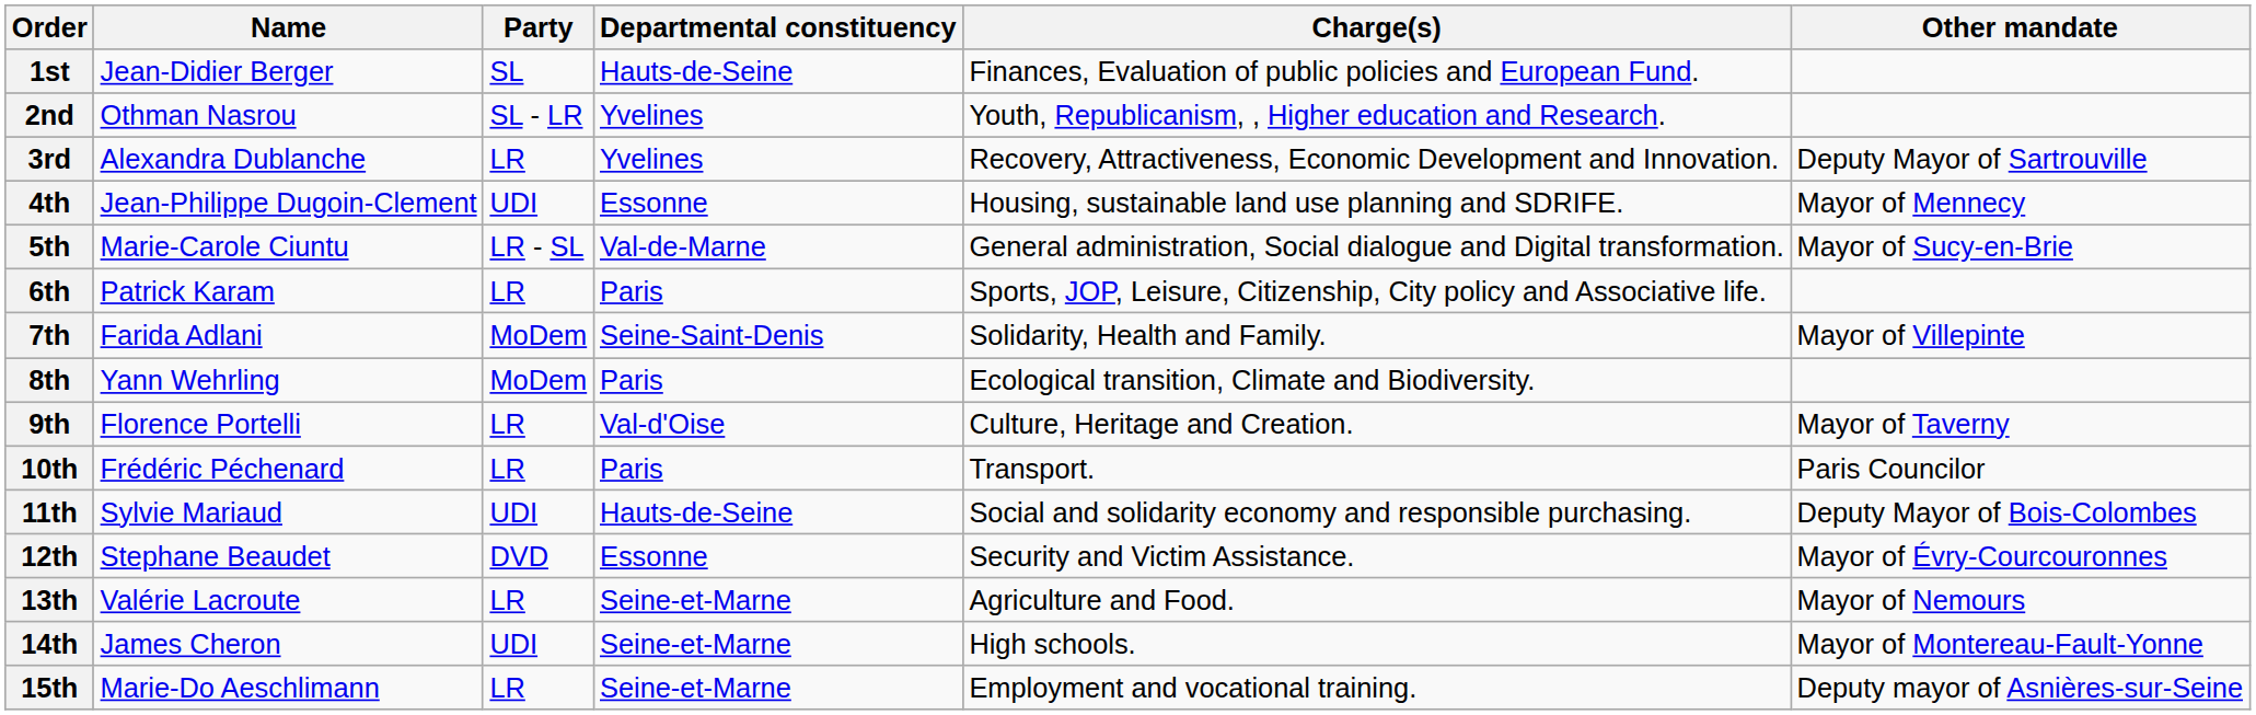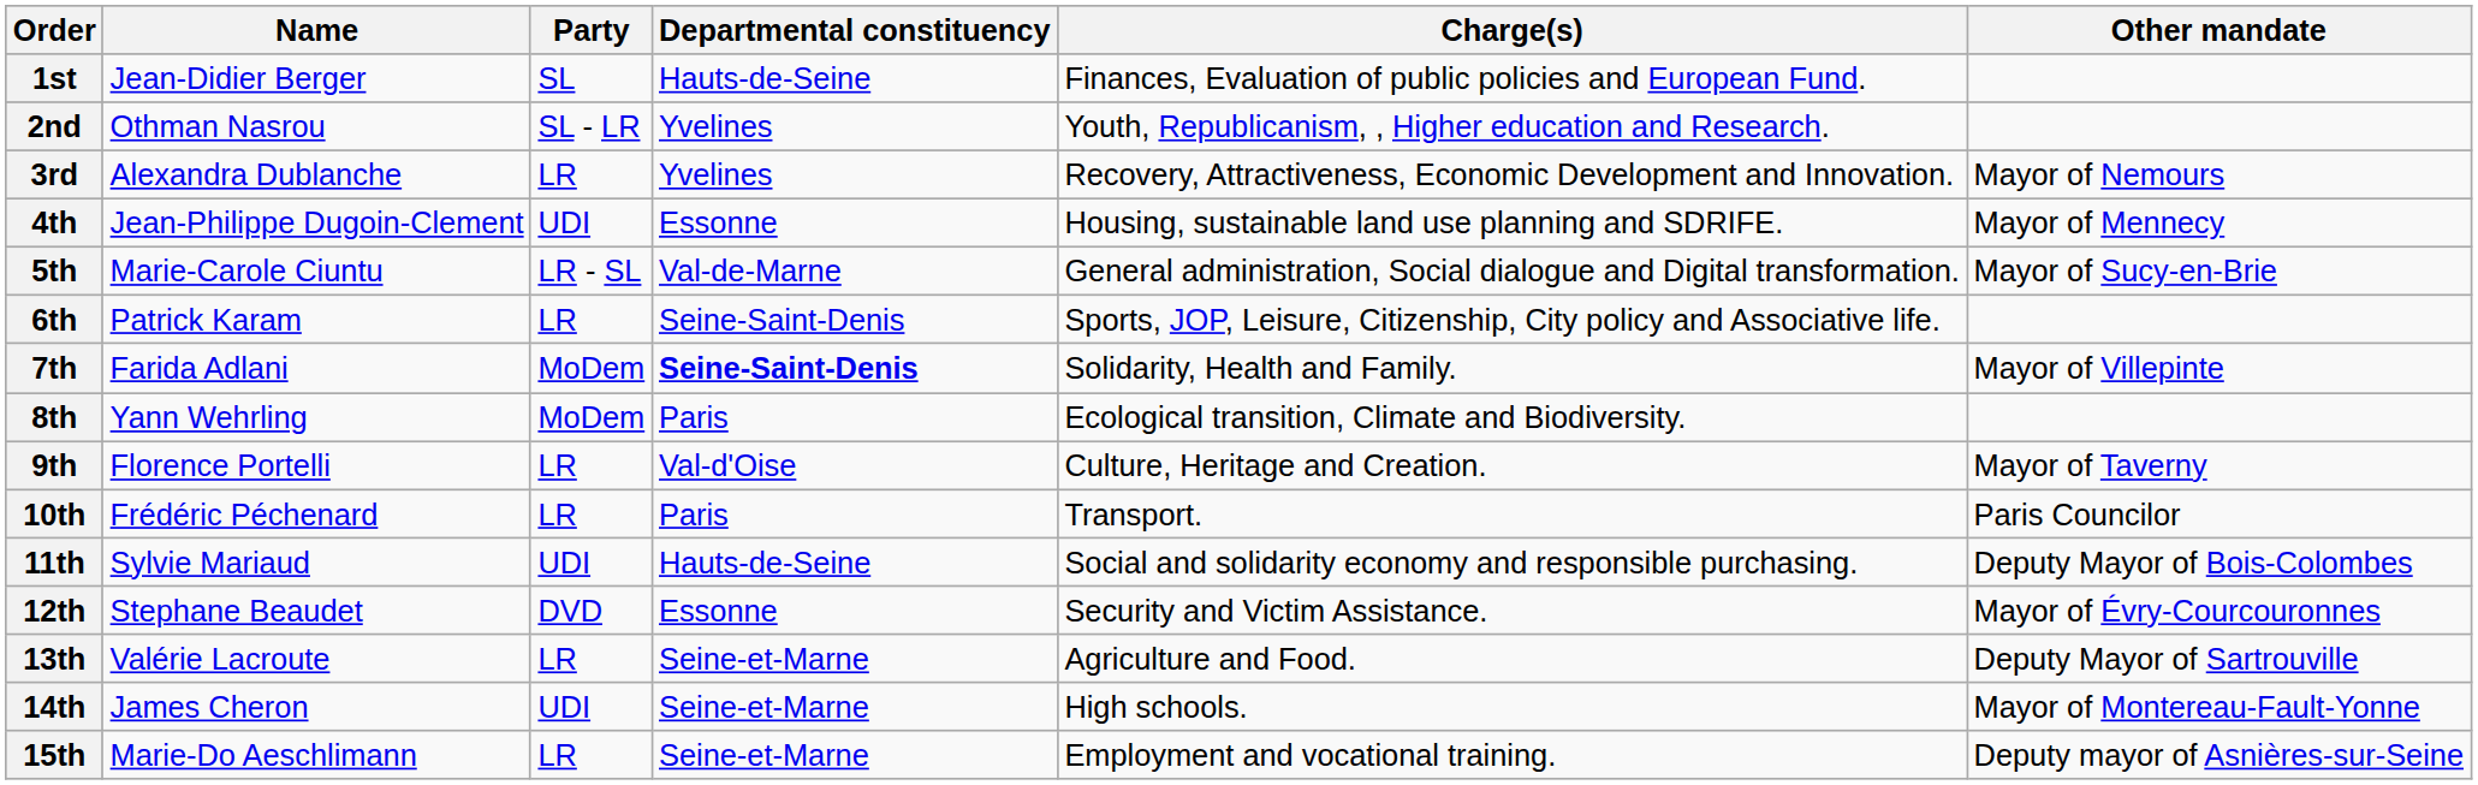3rd | Other mandate: Deputy Mayor of Sartrouville -> Mayor of Nemours
6th | Departmental constituency: Paris -> Seine-Saint-Denis
7th | Departmental constituency: normal -> bold
13th | Other mandate: Mayor of Nemours -> Deputy Mayor of Sartrouville
